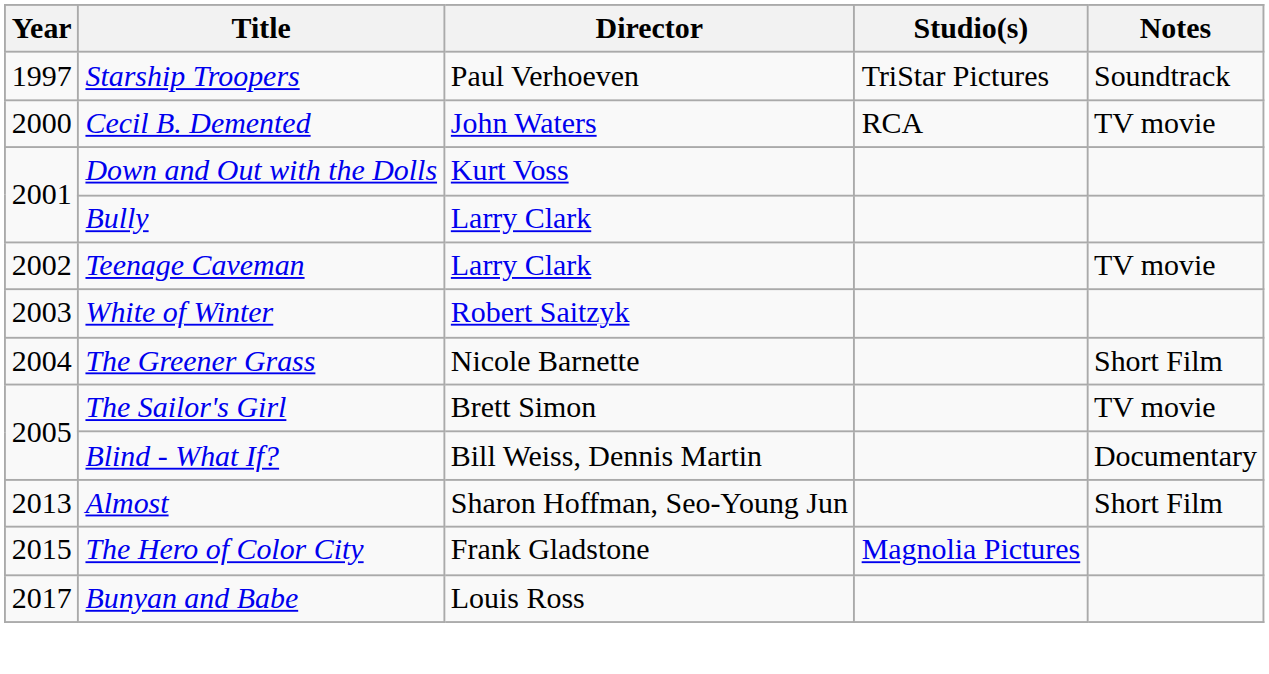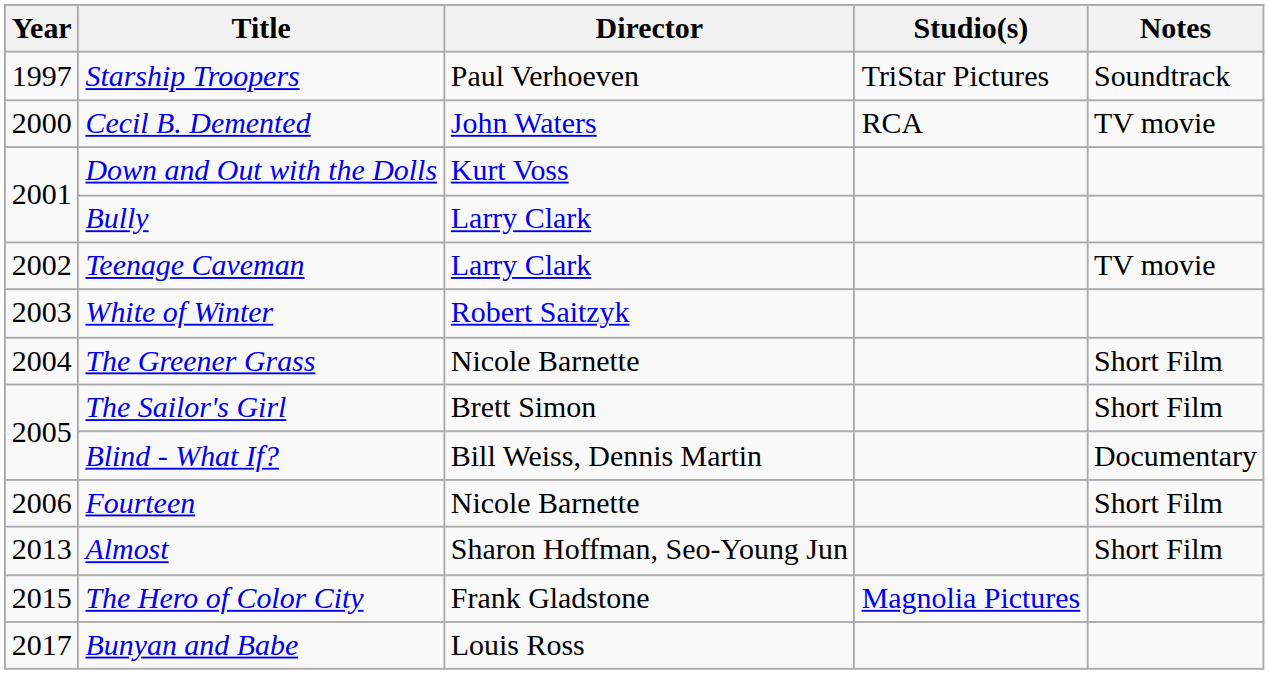The Sailor's Girl | Notes: TV movie -> Short Film
+ row: 2006 | Fourteen | Nicole Barnette | Short Film
